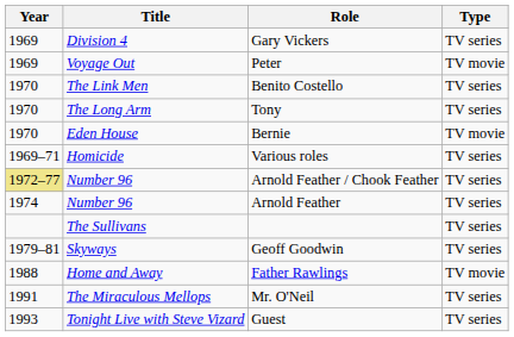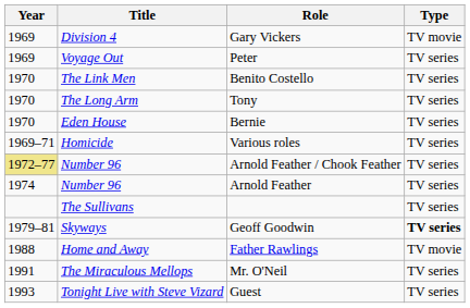Gary Vickers | Type: TV series -> TV movie
Peter | Type: TV movie -> TV series
Bernie | Type: TV movie -> TV series
Geoff Goodwin | Type: normal -> bold
